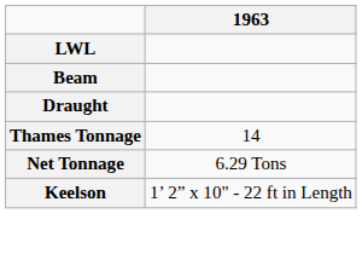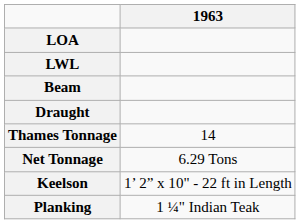+ row: LOA
+ row: Planking | 1 ¼" Indian Teak
